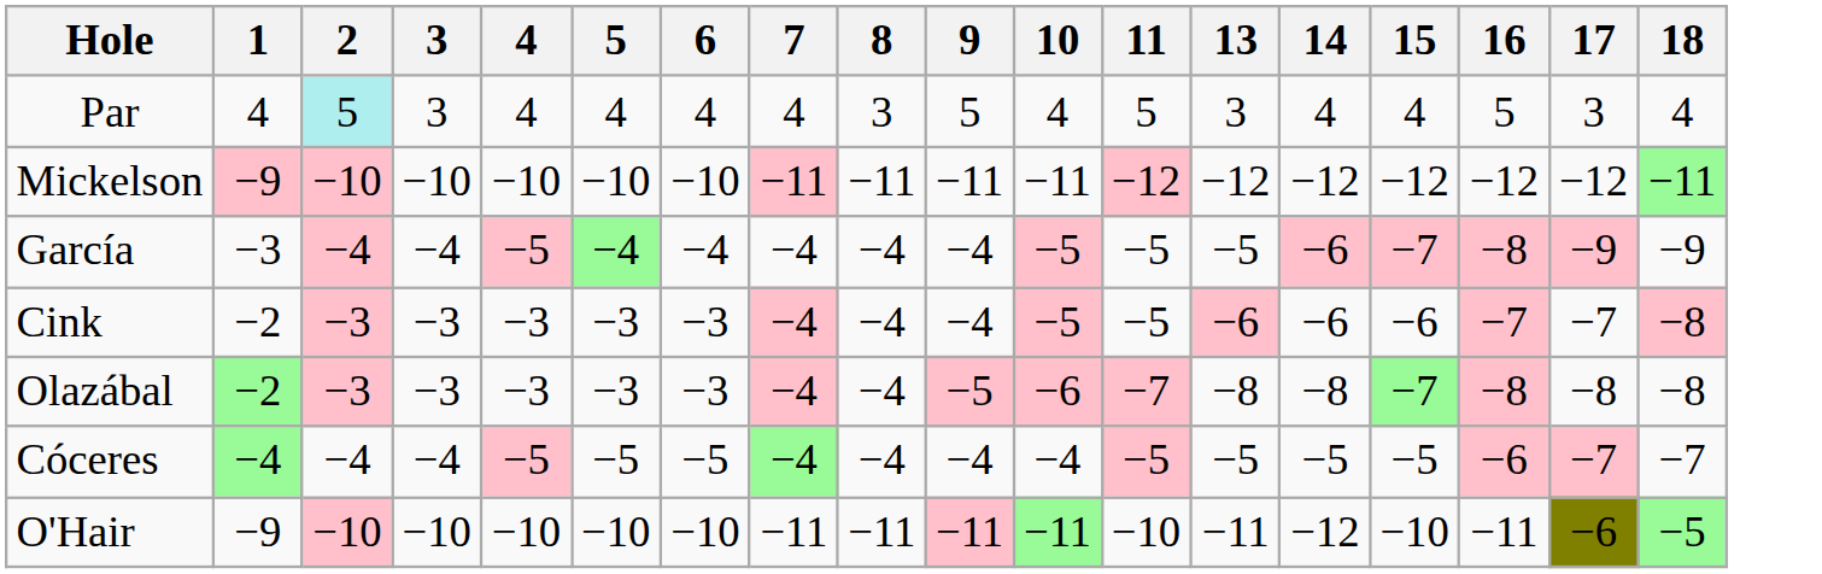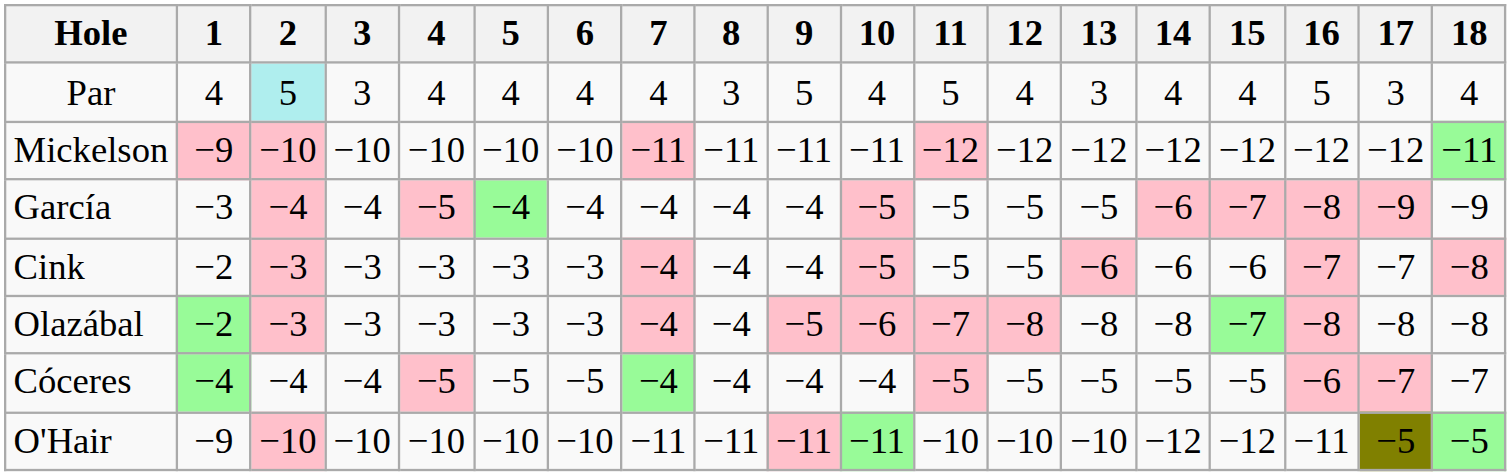+ column: 12 | 4 | −12 | −5 | −5 | −8 | −5 | −10
O'Hair | 13: −11 -> −10
O'Hair | 15: −10 -> −12
O'Hair | 17: −6 -> −5
